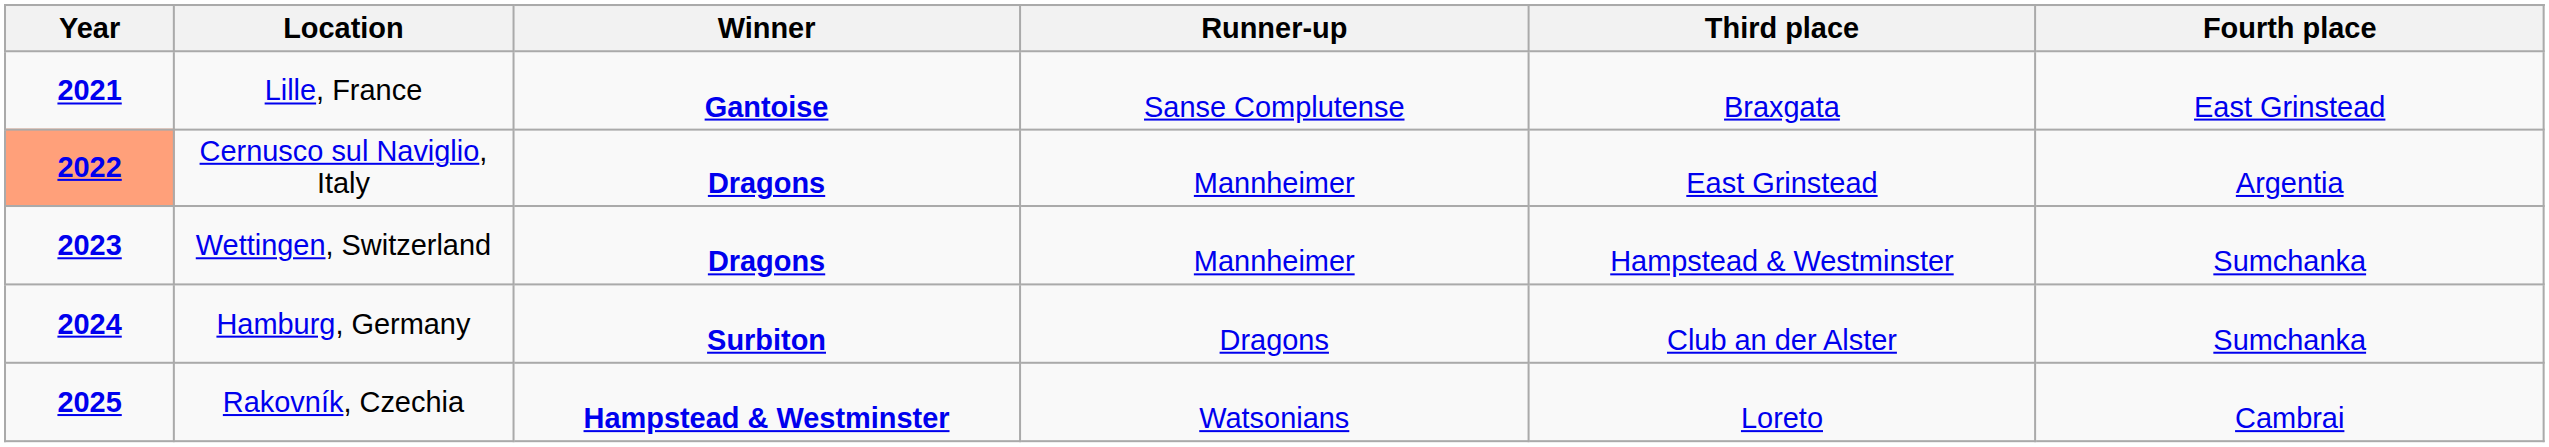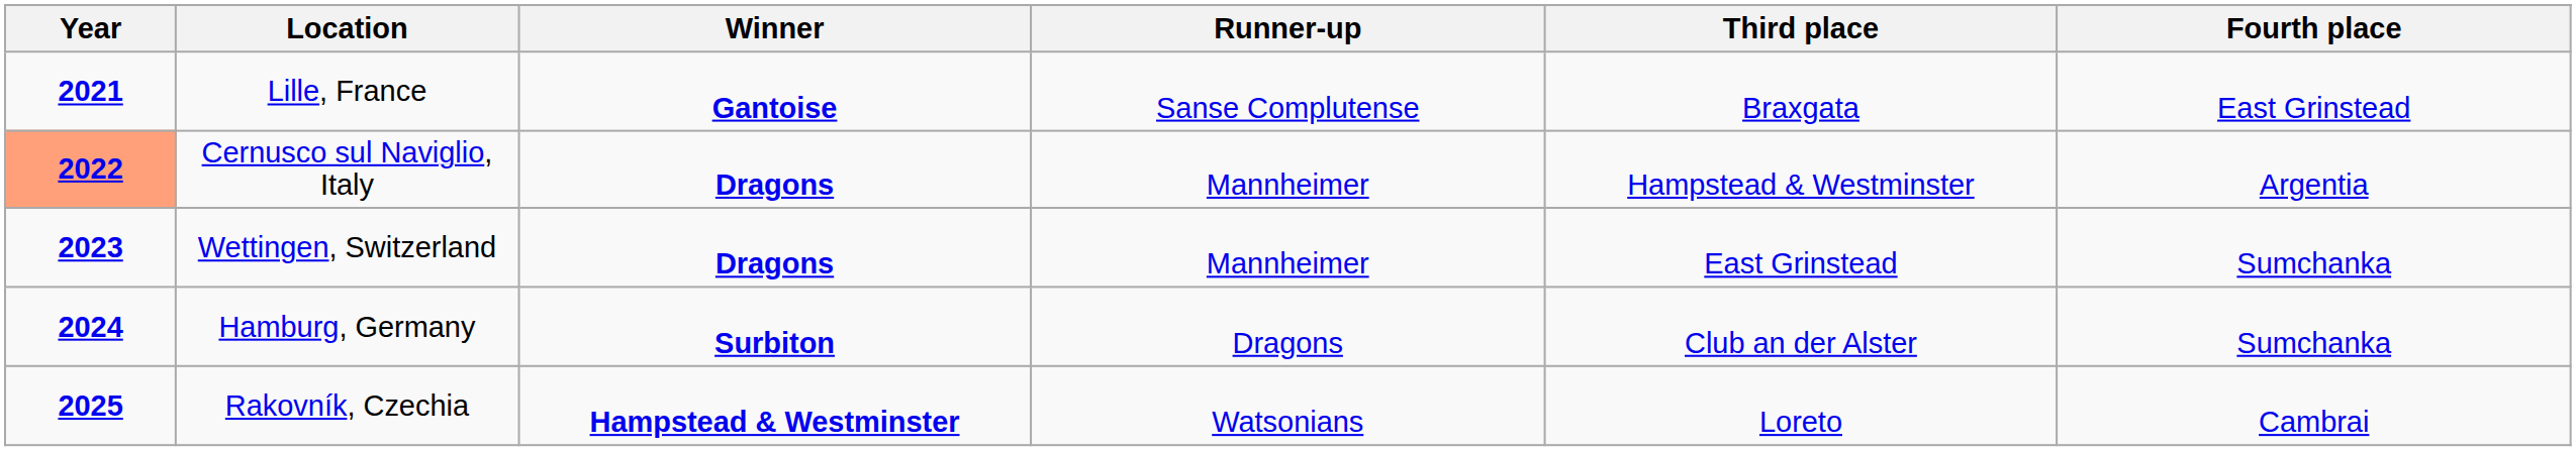Cernusco sul Naviglio, Italy | Third place: East Grinstead -> Hampstead & Westminster
Wettingen, Switzerland | Third place: Hampstead & Westminster -> East Grinstead
